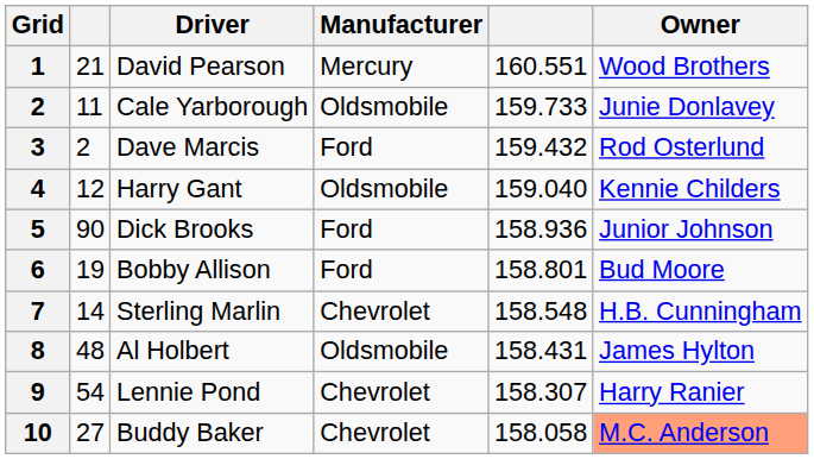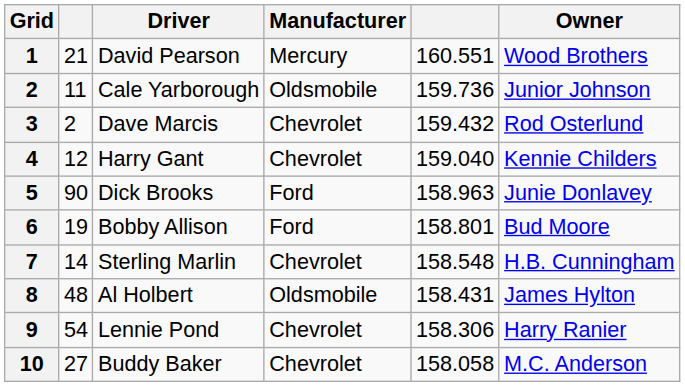Cale Yarborough | column 5: 159.733 -> 159.736
Cale Yarborough | Owner: Junie Donlavey -> Junior Johnson
Dave Marcis | Manufacturer: Ford -> Chevrolet
Harry Gant | Manufacturer: Oldsmobile -> Chevrolet
Dick Brooks | column 5: 158.936 -> 158.963
Dick Brooks | Owner: Junior Johnson -> Junie Donlavey
Lennie Pond | column 5: 158.307 -> 158.306
Buddy Baker | Owner: lightsalmon background -> no background
